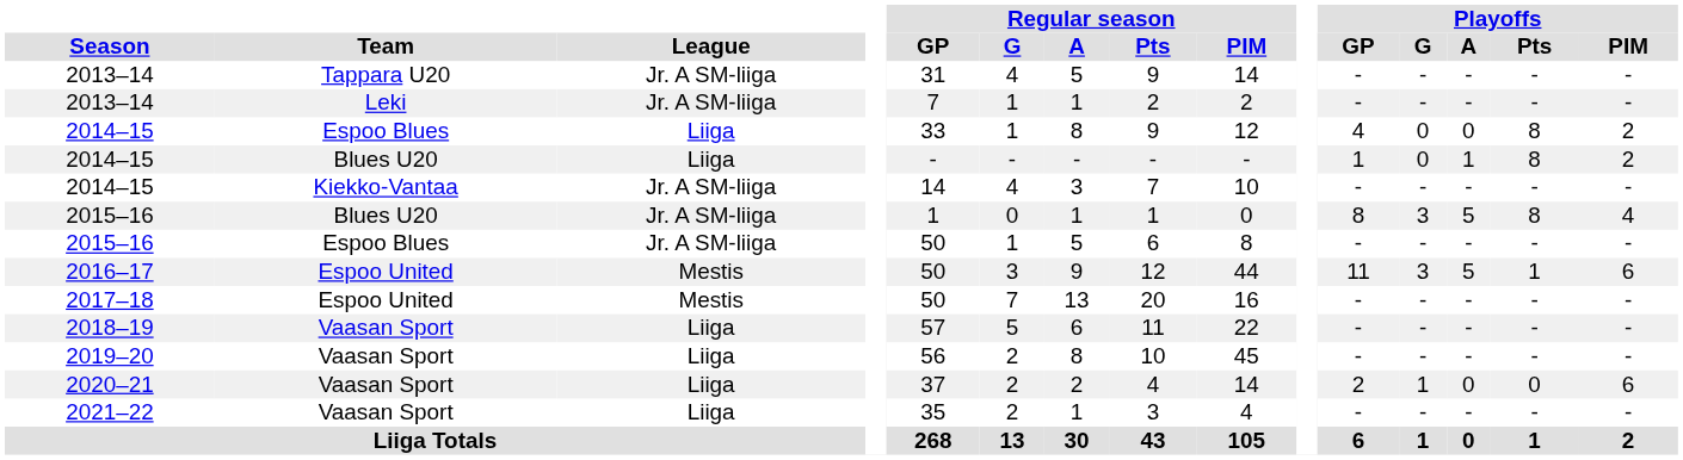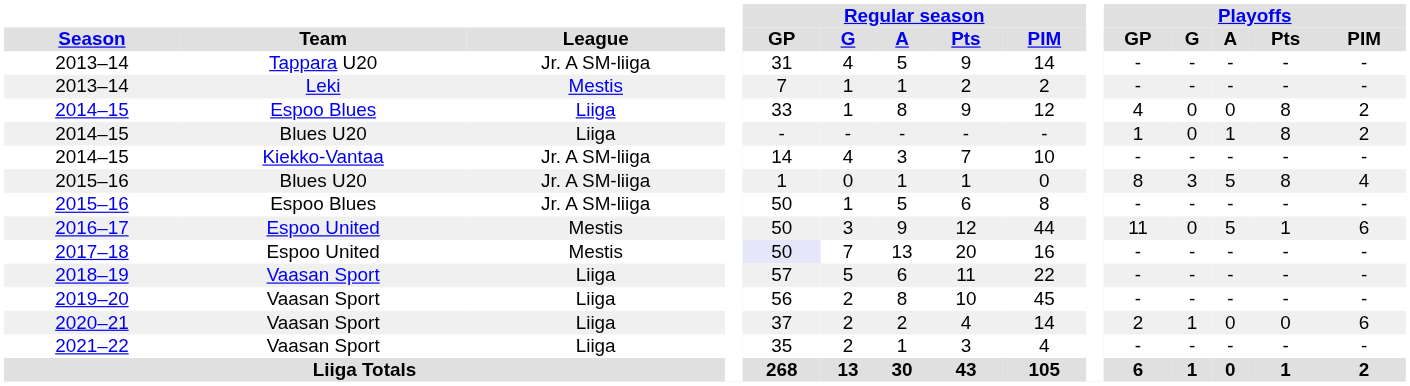2013–14 / Leki | League: Jr. A SM-liiga -> Mestis
2016–17 | Playoffs / G: 3 -> 0
2017–18 | Regular season / GP: no background -> lavender background
